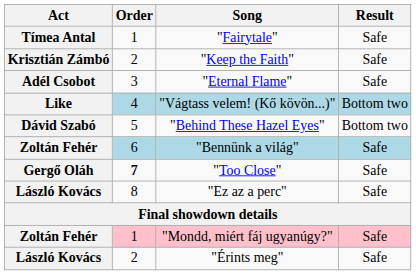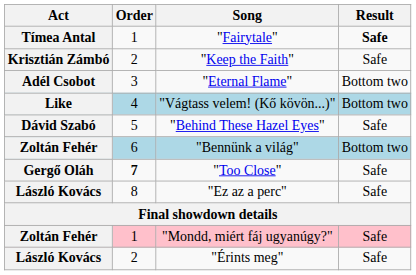"Fairytale" | Result: normal -> bold
"Eternal Flame" | Result: Safe -> Bottom two
"Behind These Hazel Eyes" | Result: Bottom two -> Safe
"Bennünk a világ" | Result: Safe -> Bottom two
